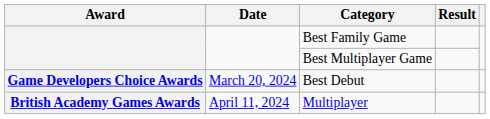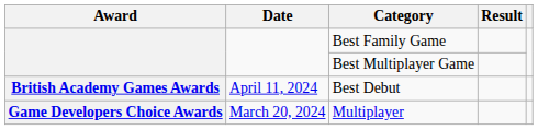Best Debut | Award: Game Developers Choice Awards -> British Academy Games Awards
Best Debut | Date: March 20, 2024 -> April 11, 2024
Multiplayer | Award: British Academy Games Awards -> Game Developers Choice Awards
Multiplayer | Date: April 11, 2024 -> March 20, 2024
